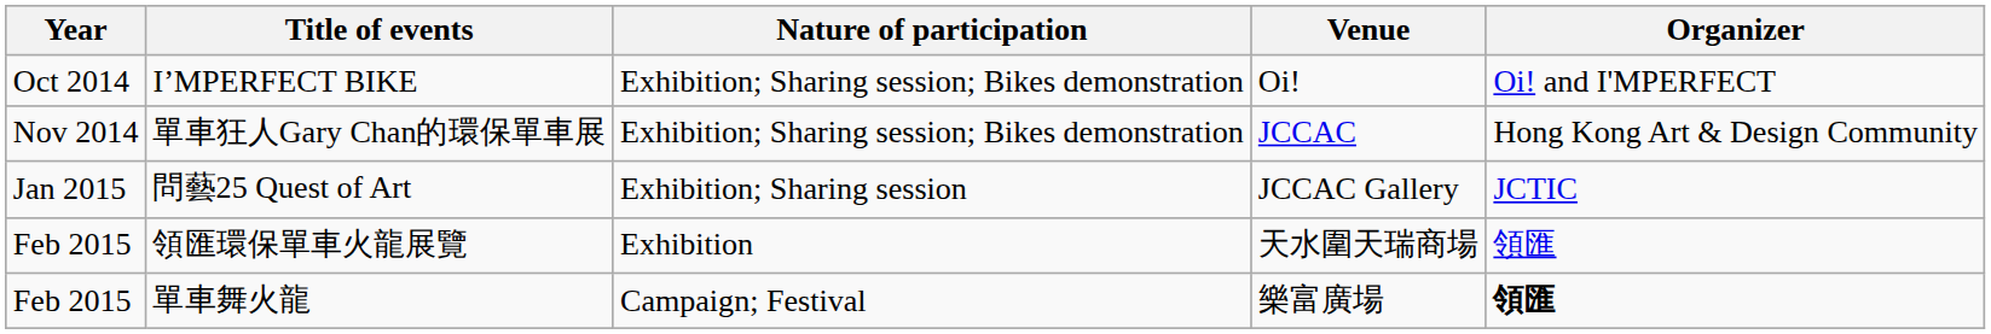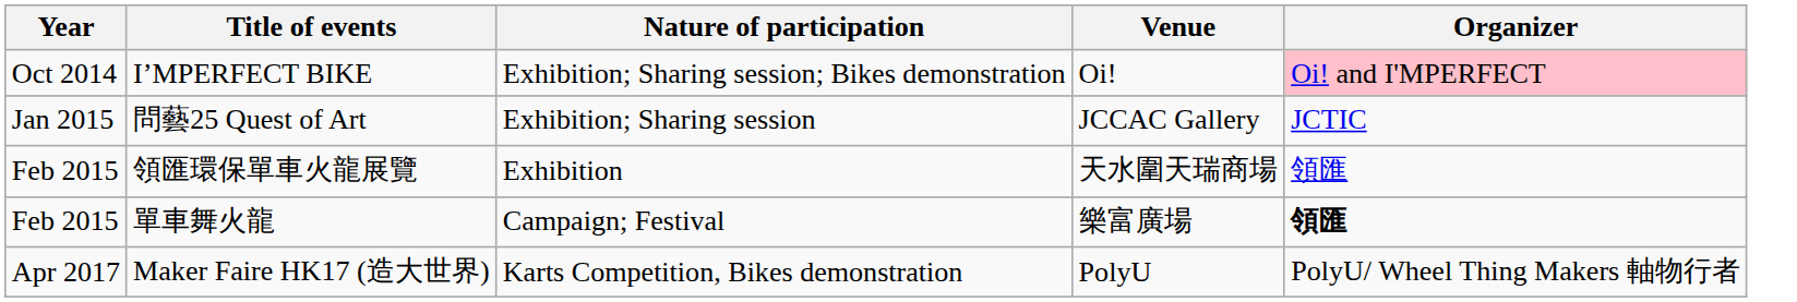I’MPERFECT BIKE | Organizer: no background -> pink background
- row: Nov 2014 | 單車狂人Gary Chan的環保單車展 | Exhibition; Sharing session; Bikes demonstration | JCCAC | Hong Kong Art & Design Community
+ row: Apr 2017 | Maker Faire HK17 (造大世界) | Karts Competition, Bikes demonstration | PolyU | PolyU/ Wheel Thing Makers 軸物行者
